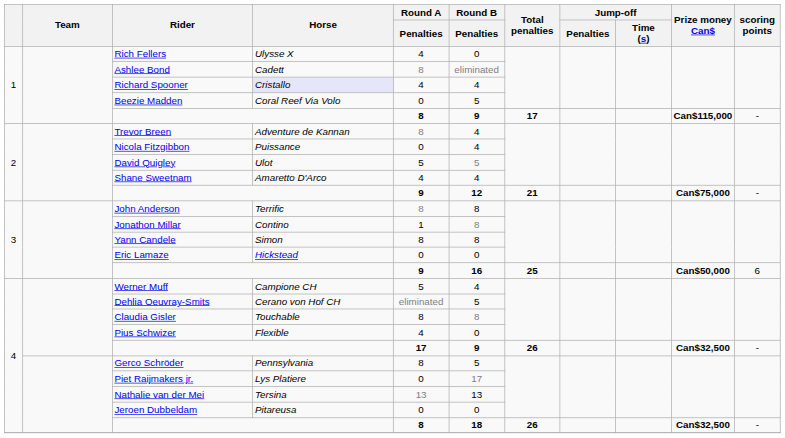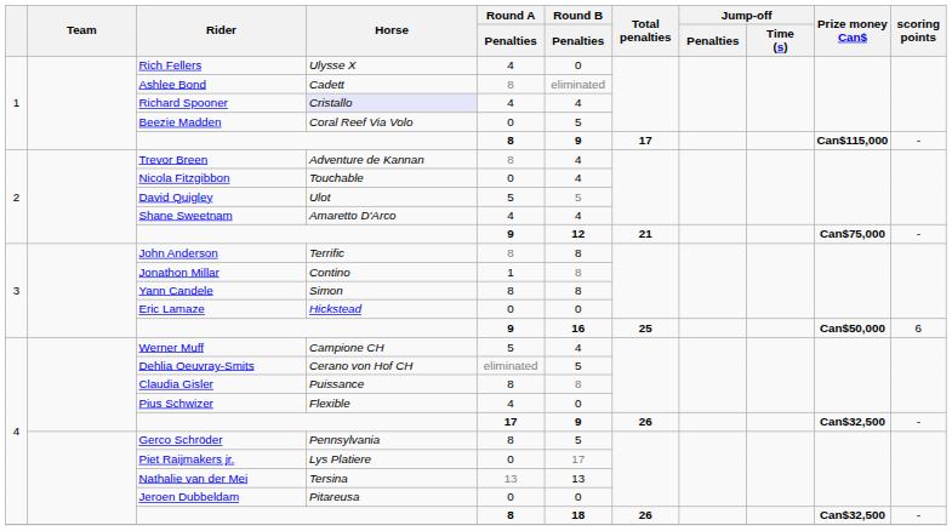Nicola Fitzgibbon | Horse: Puissance -> Touchable
Claudia Gisler | Horse: Touchable -> Puissance
